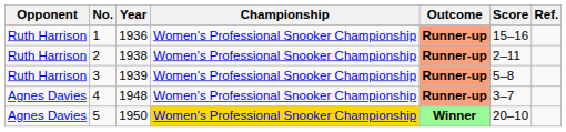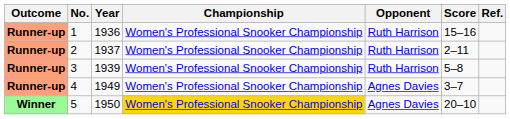columns swapped: Outcome <-> Opponent
2 | Year: 1938 -> 1937
4 | Year: 1948 -> 1949
